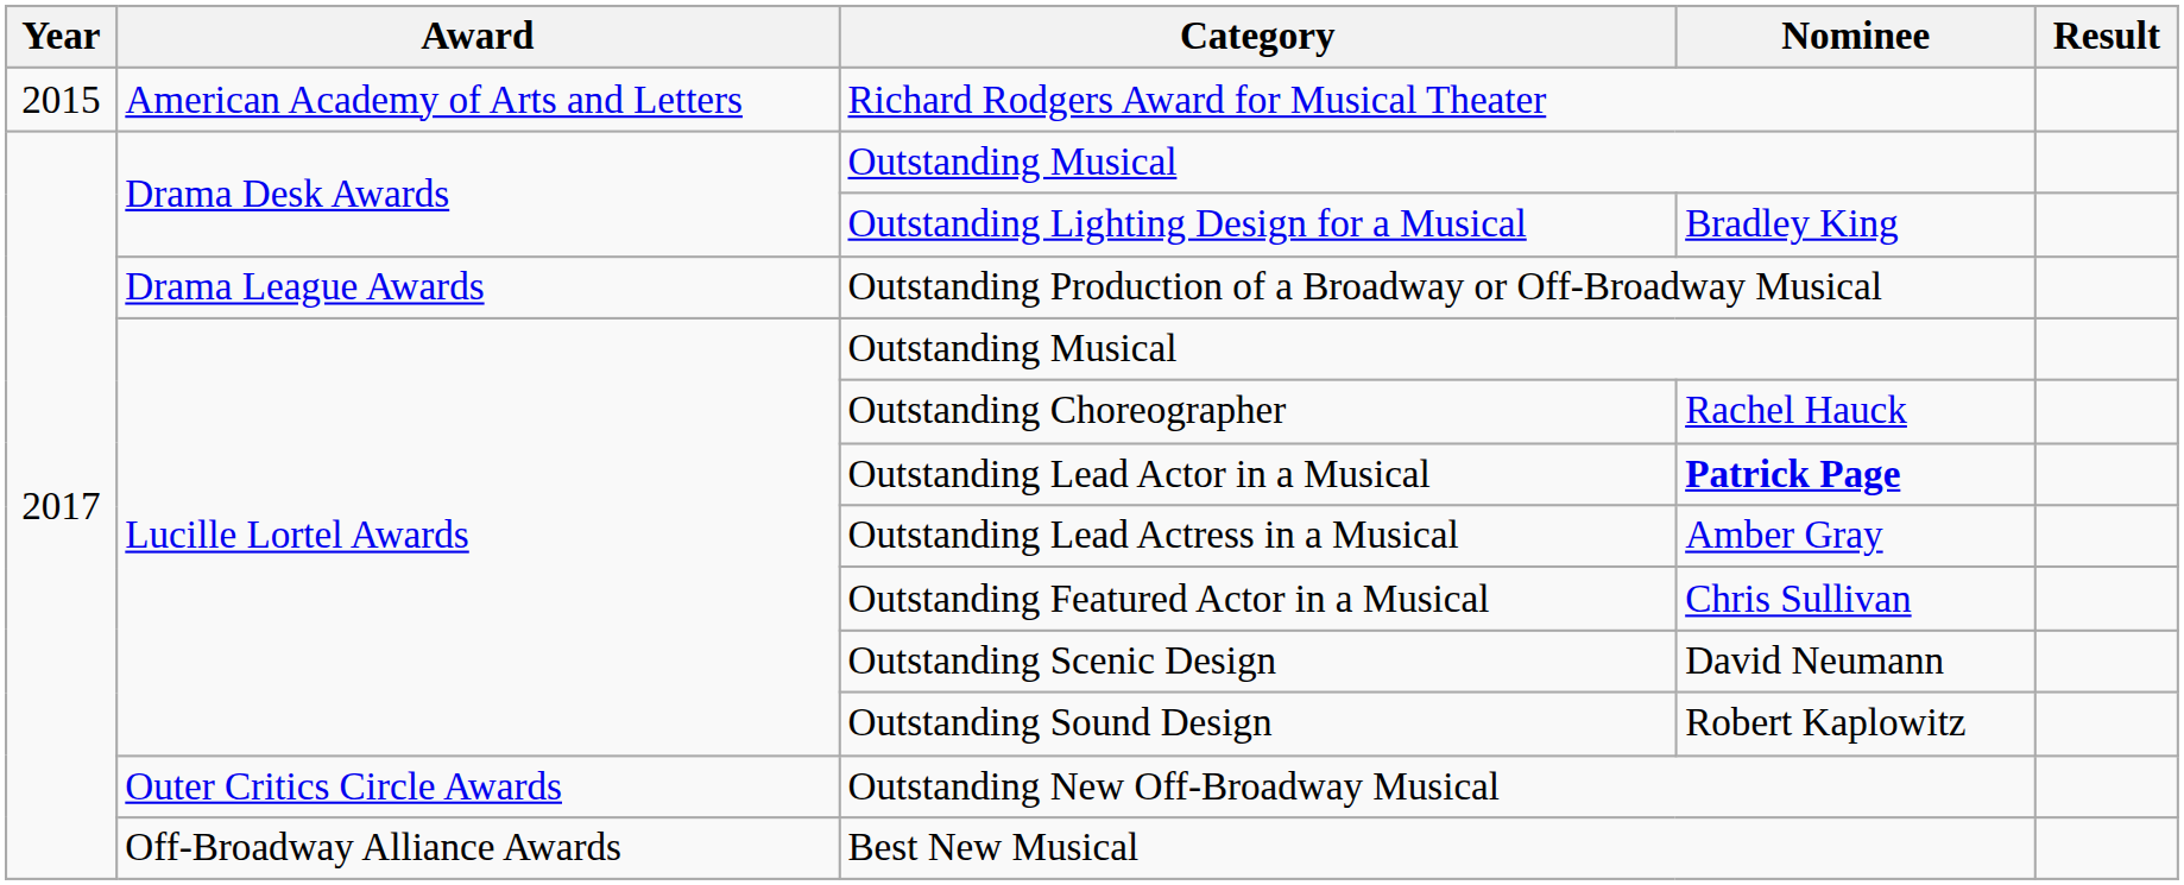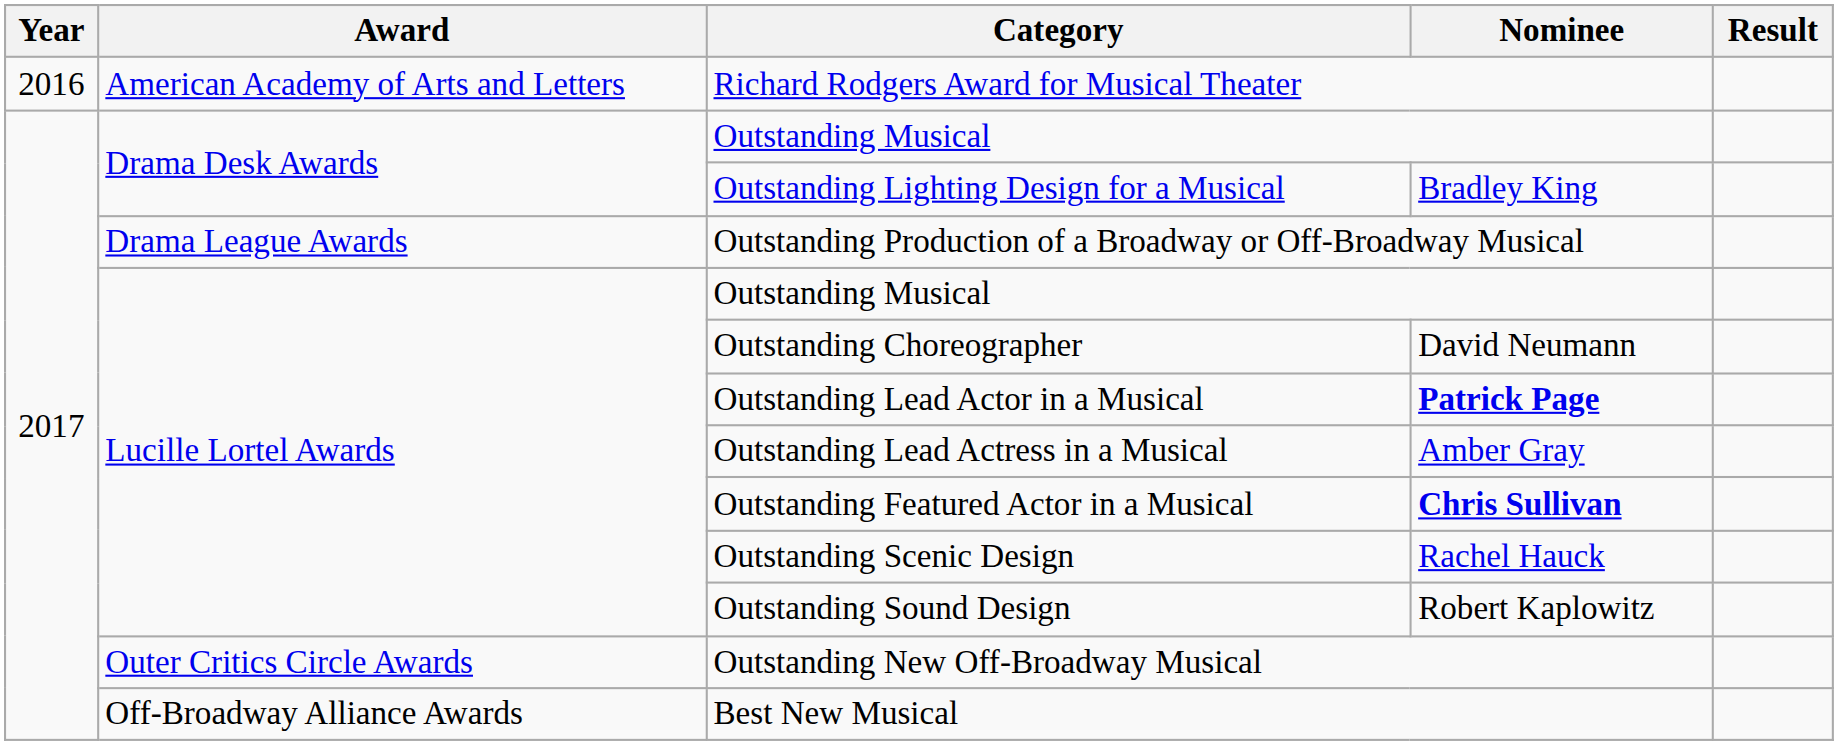Richard Rodgers Award for Musical Theater | Year: 2015 -> 2016
Outstanding Choreographer | Nominee: Rachel Hauck -> David Neumann
Outstanding Featured Actor in a Musical | Nominee: normal -> bold
Outstanding Scenic Design | Nominee: David Neumann -> Rachel Hauck
